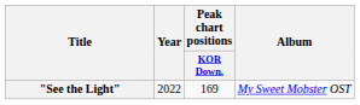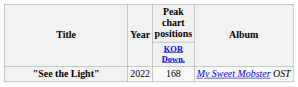"See the Light" | Peak chart positions / KOR Down.: 169 -> 168
